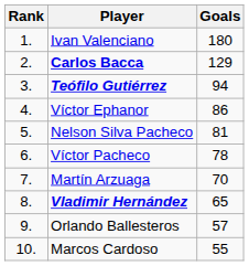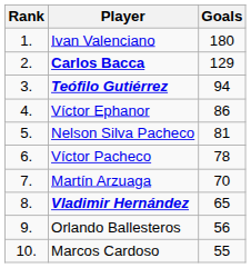Orlando Ballesteros | Goals: 57 -> 56
